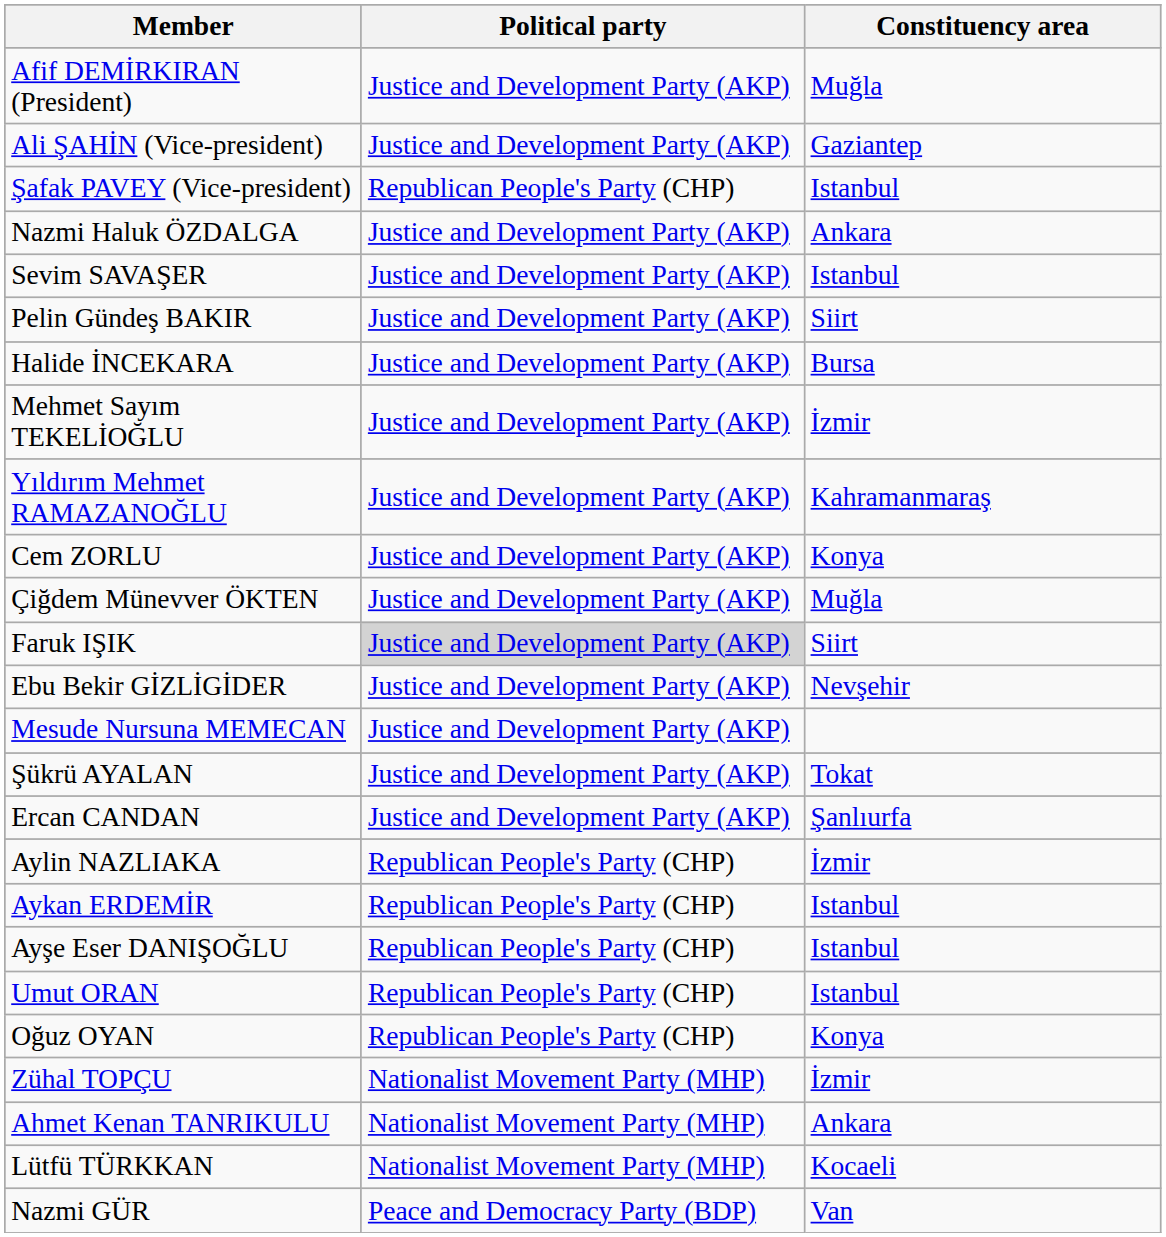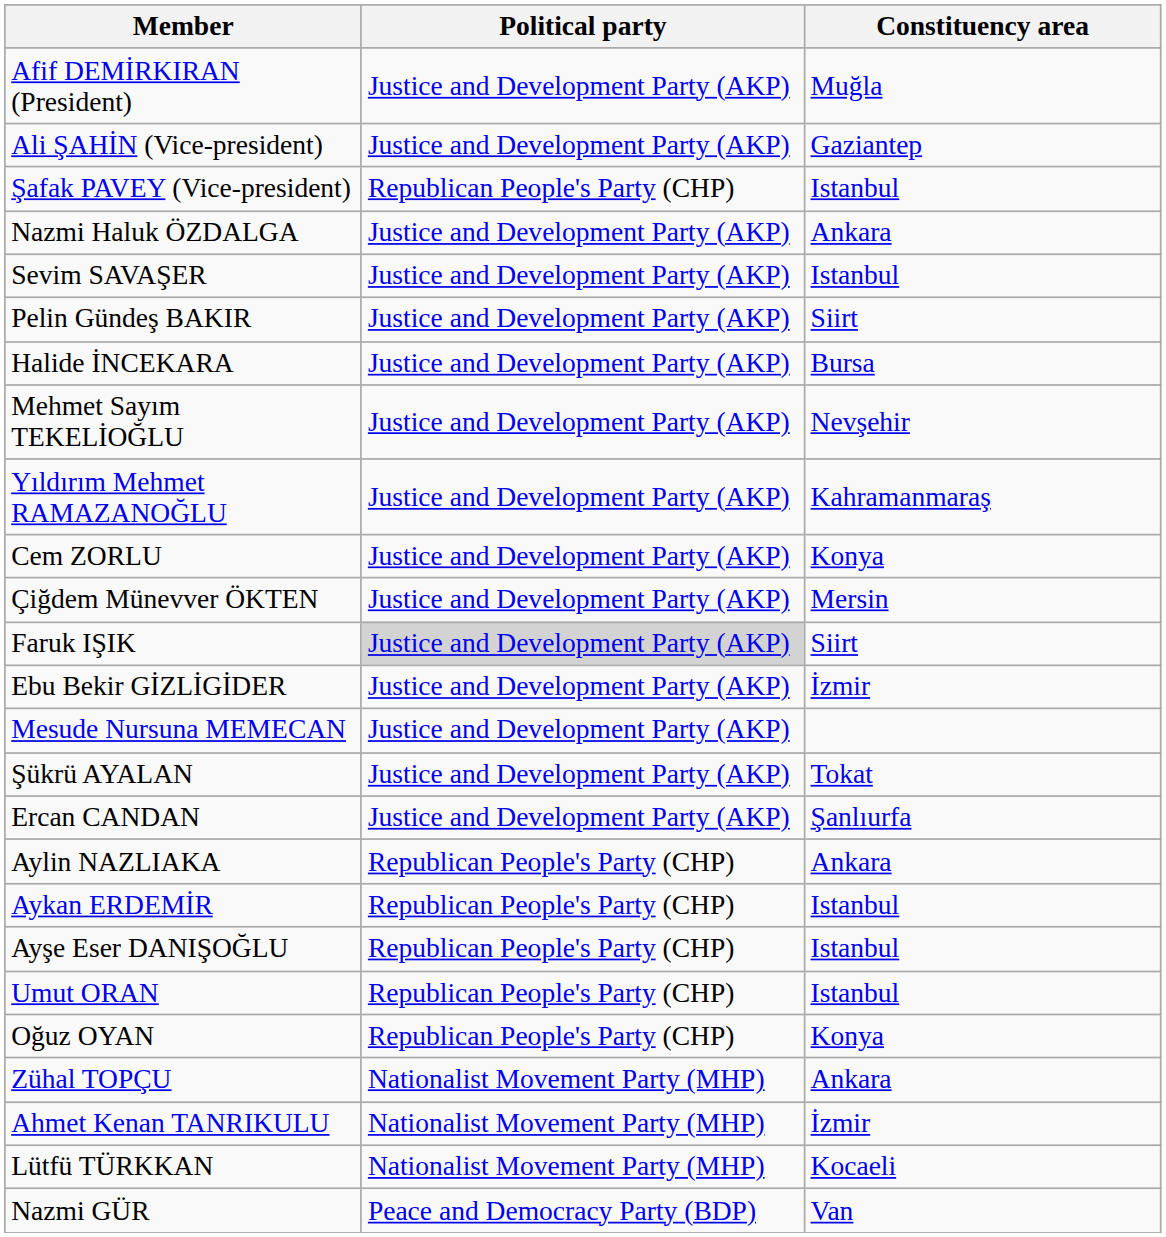Mehmet Sayım TEKELİOĞLU | Constituency area: İzmir -> Nevşehir
Çiğdem Münevver ÖKTEN | Constituency area: Muğla -> Mersin
Ebu Bekir GİZLİGİDER | Constituency area: Nevşehir -> İzmir
Aylin NAZLIAKA | Constituency area: İzmir -> Ankara
Zühal TOPÇU | Constituency area: İzmir -> Ankara
Ahmet Kenan TANRIKULU | Constituency area: Ankara -> İzmir
